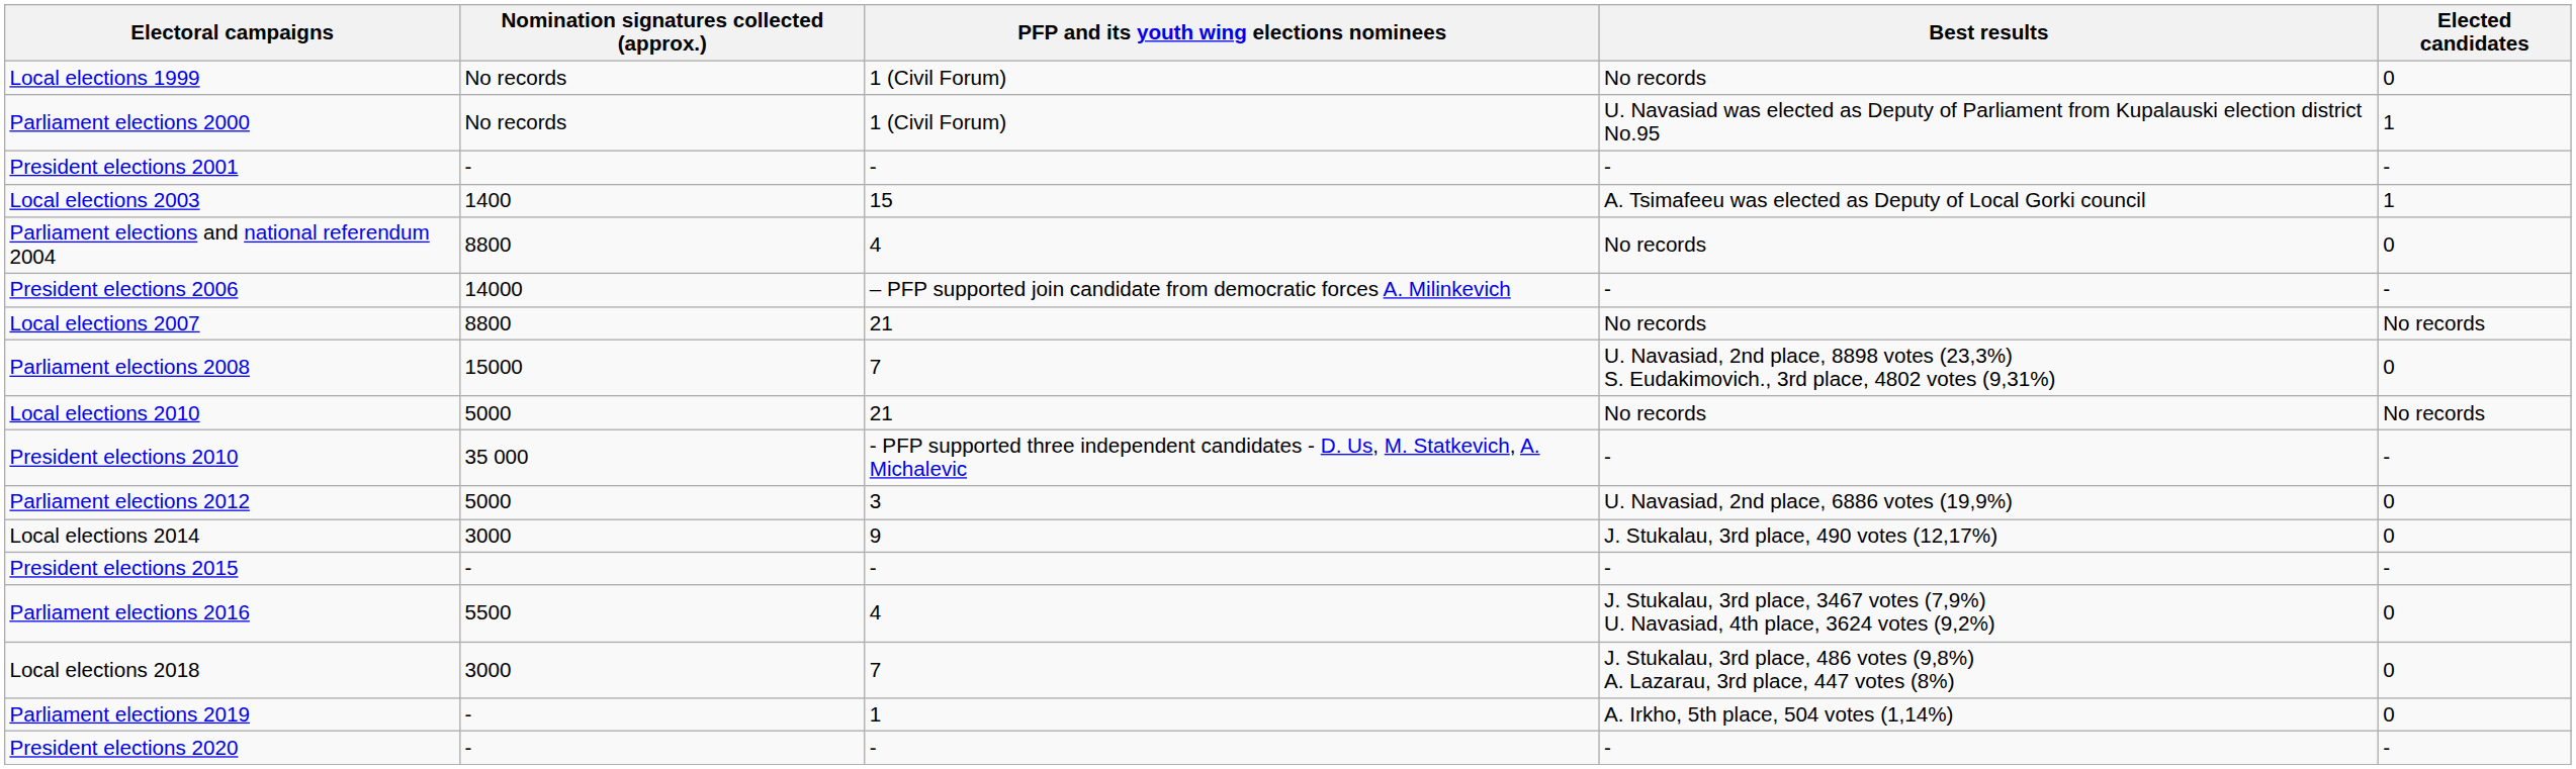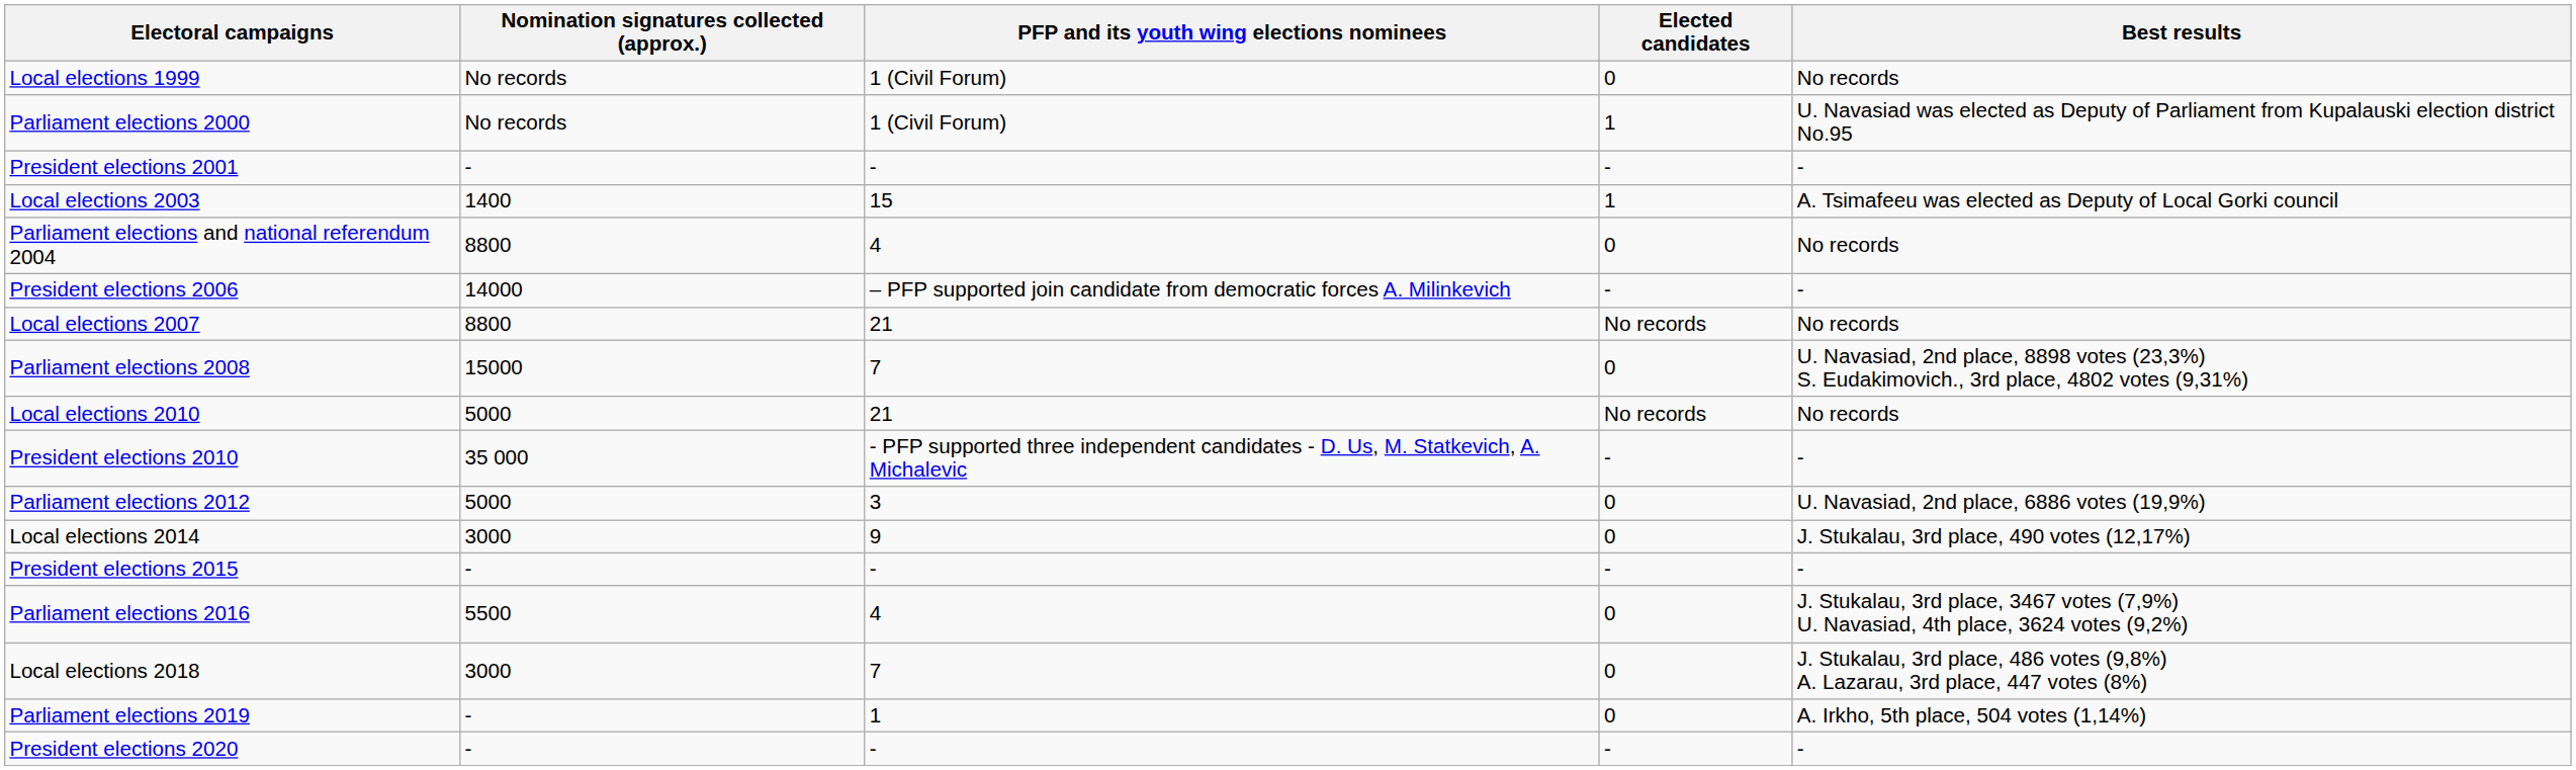columns swapped: Elected candidates <-> Best results
